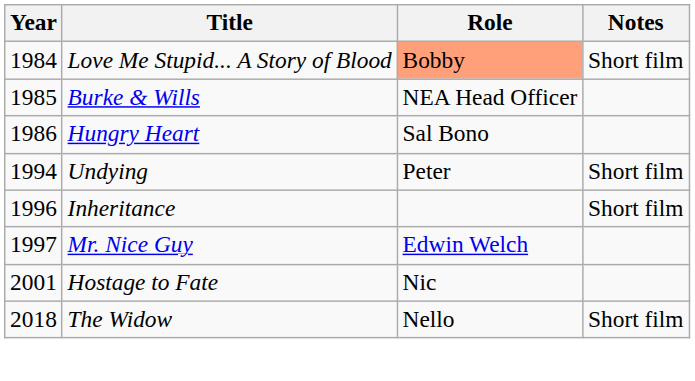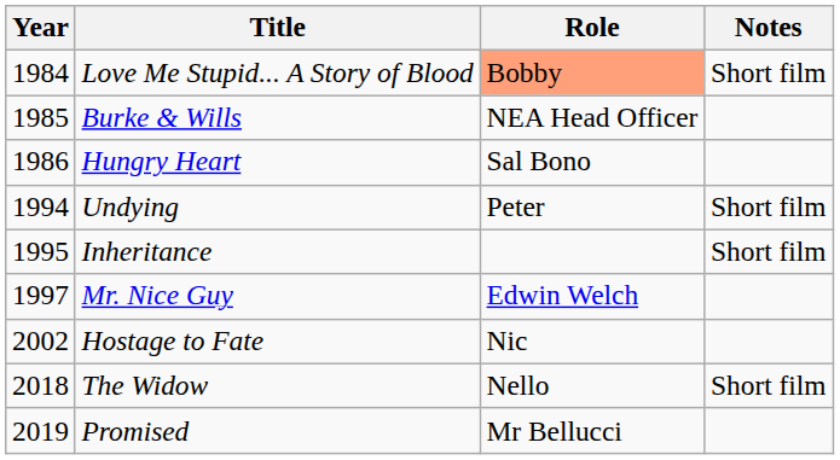Inheritance | Year: 1996 -> 1995
Hostage to Fate | Year: 2001 -> 2002
+ row: 2019 | Promised | Mr Bellucci
